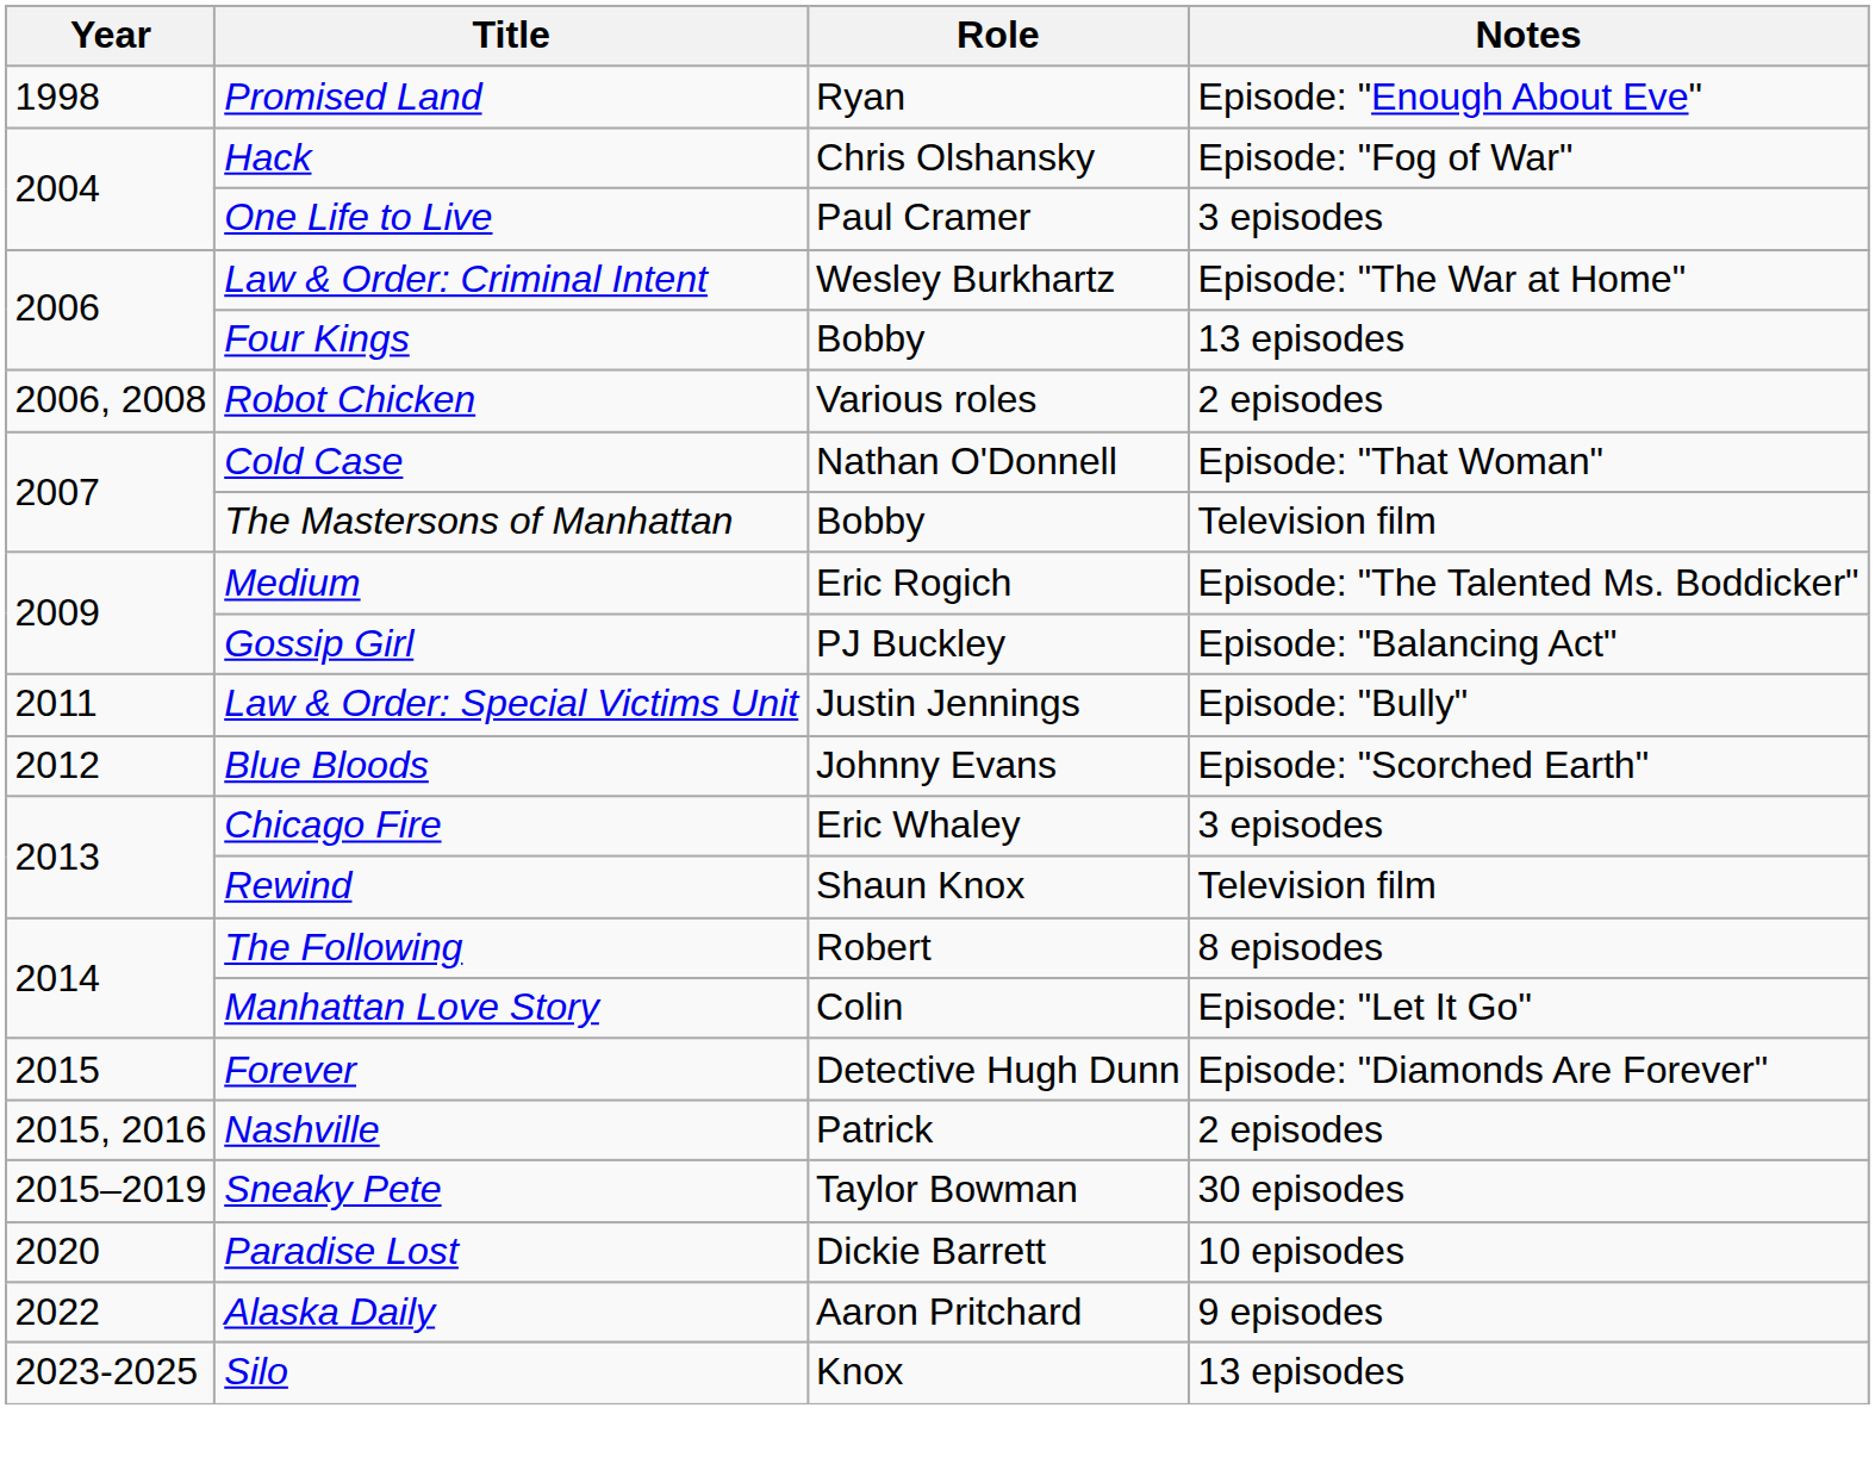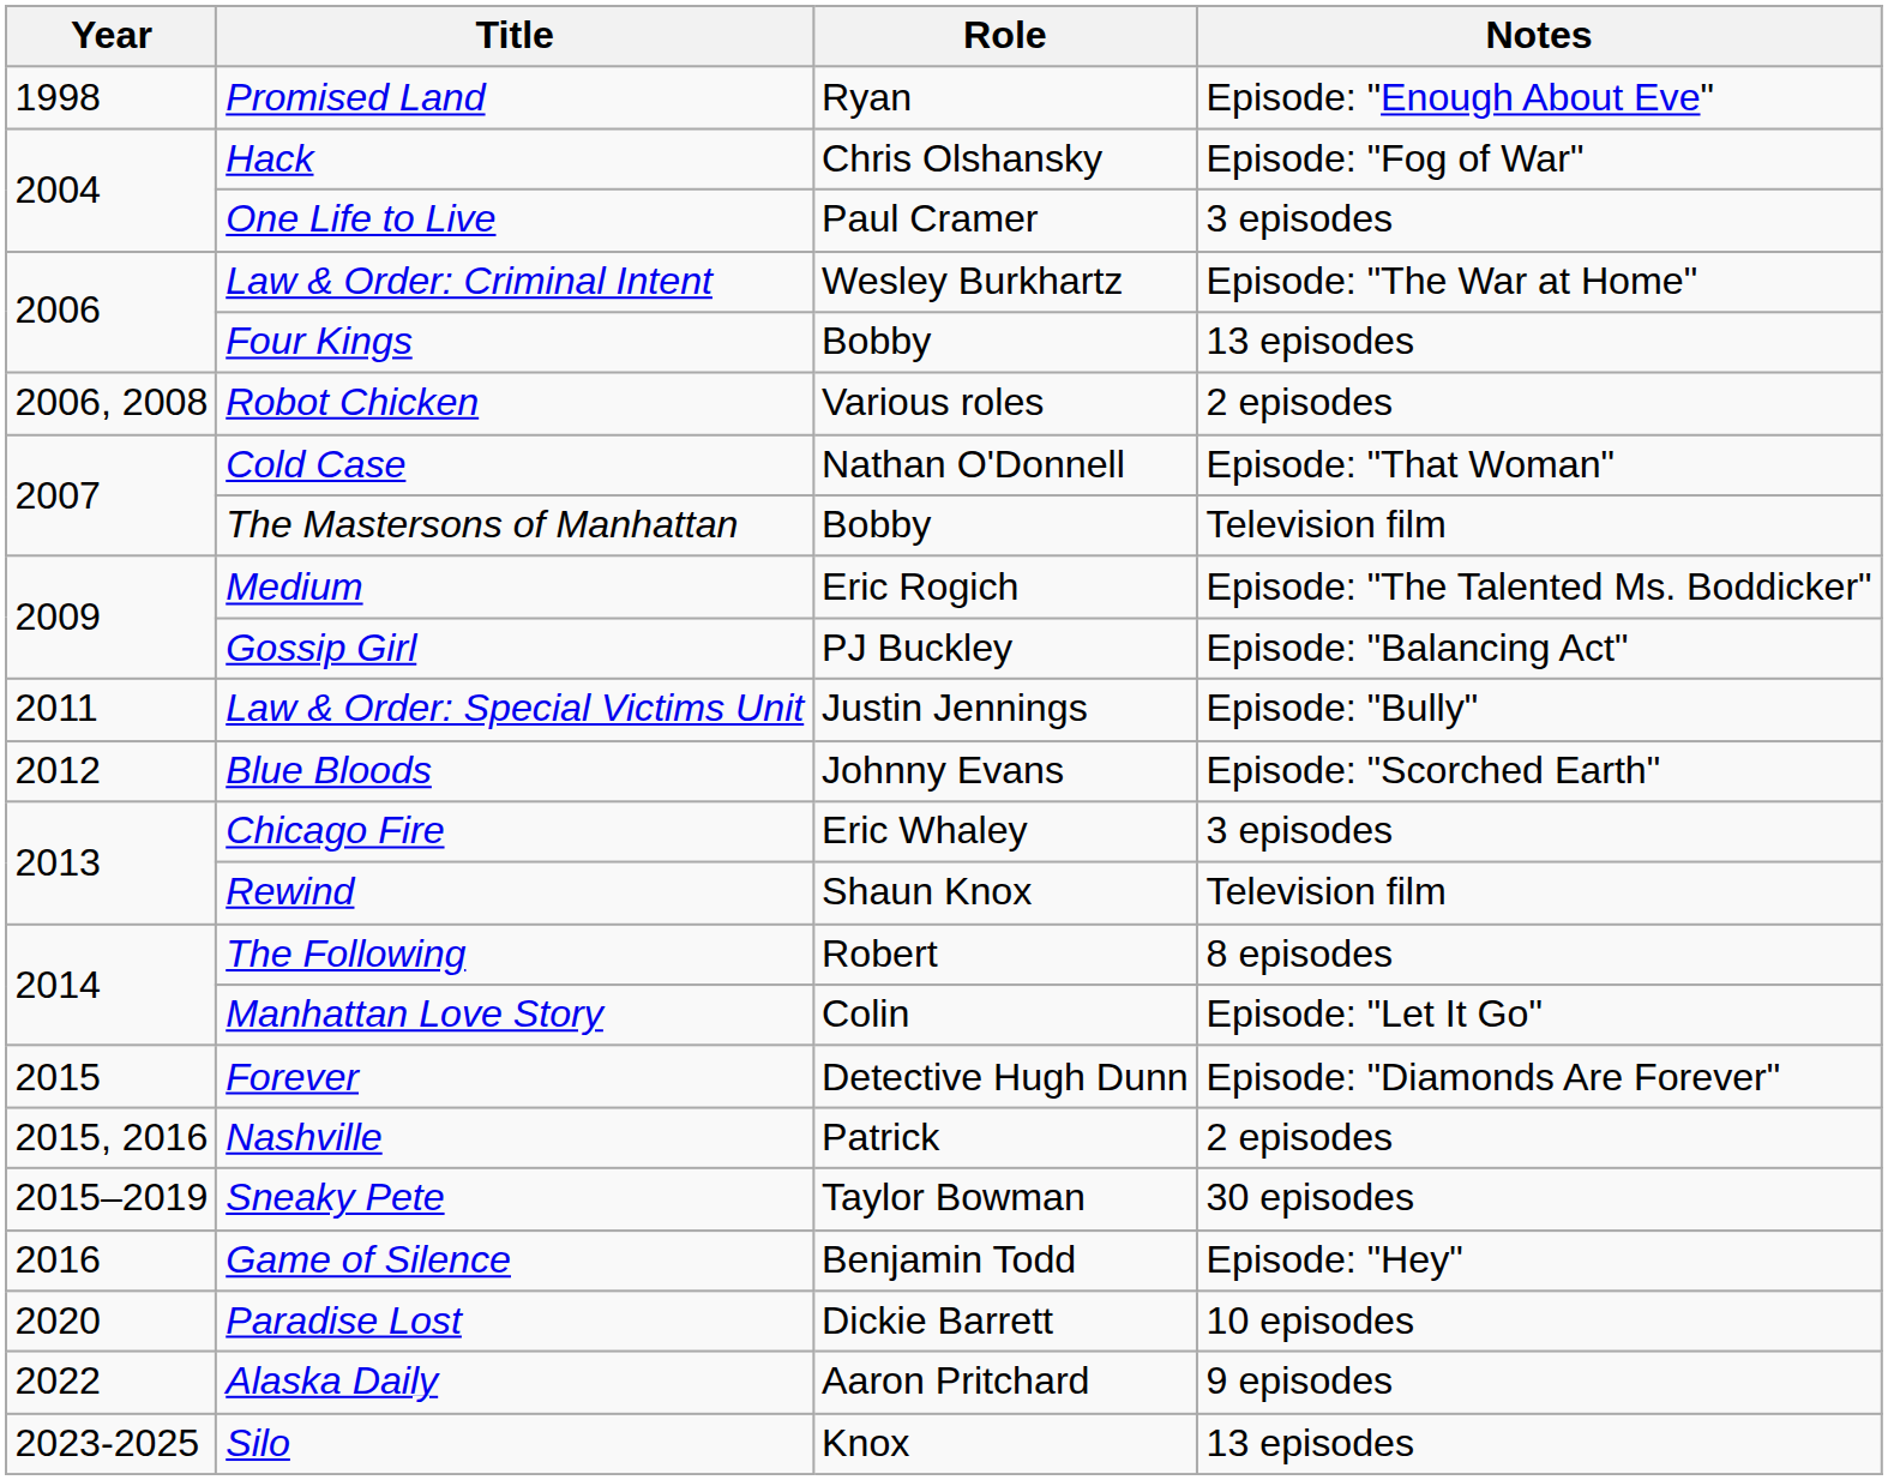+ row: 2016 | Game of Silence | Benjamin Todd | Episode: "Hey"
